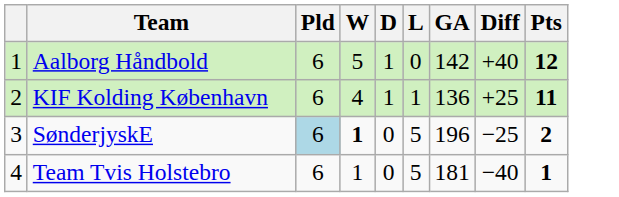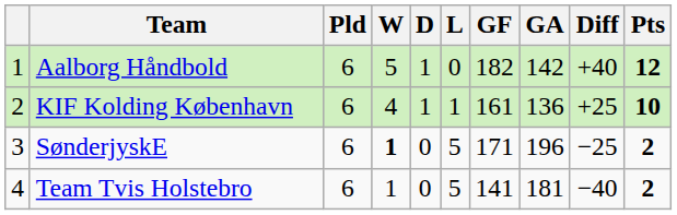+ column: GF | 182 | 161 | 171 | 141
KIF Kolding København | Pts: 11 -> 10
SønderjyskE | Pld: lightblue background -> no background
Team Tvis Holstebro | Pts: 1 -> 2
